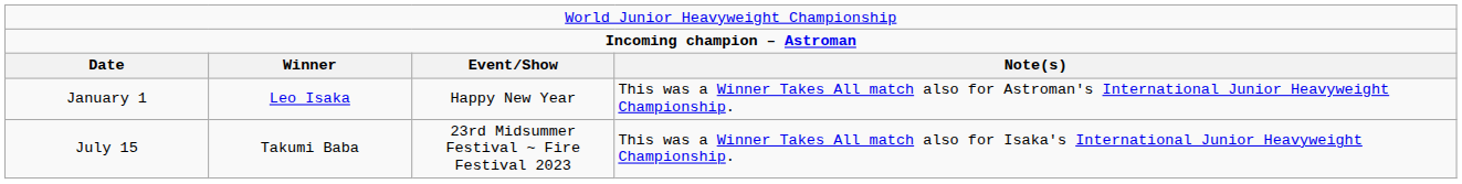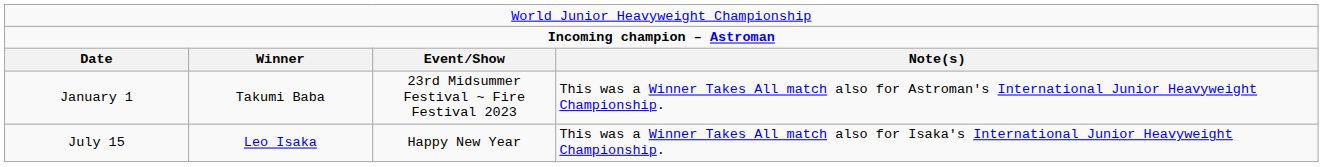January 1 | column 2: Leo Isaka -> Takumi Baba
January 1 | column 3: Happy New Year -> 23rd Midsummer Festival ~ Fire Festival 2023
July 15 | column 2: Takumi Baba -> Leo Isaka
July 15 | column 3: 23rd Midsummer Festival ~ Fire Festival 2023 -> Happy New Year
